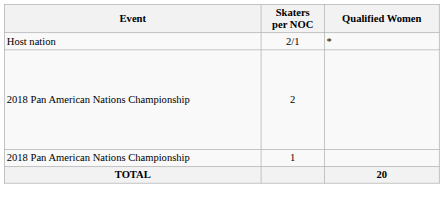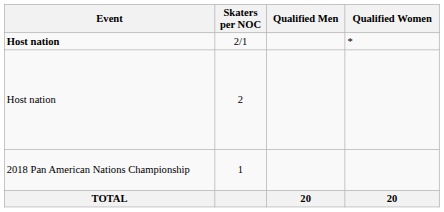+ column: Qualified Men | 20
2/1 | Event: normal -> bold
2 | Event: 2018 Pan American Nations Championship -> Host nation
